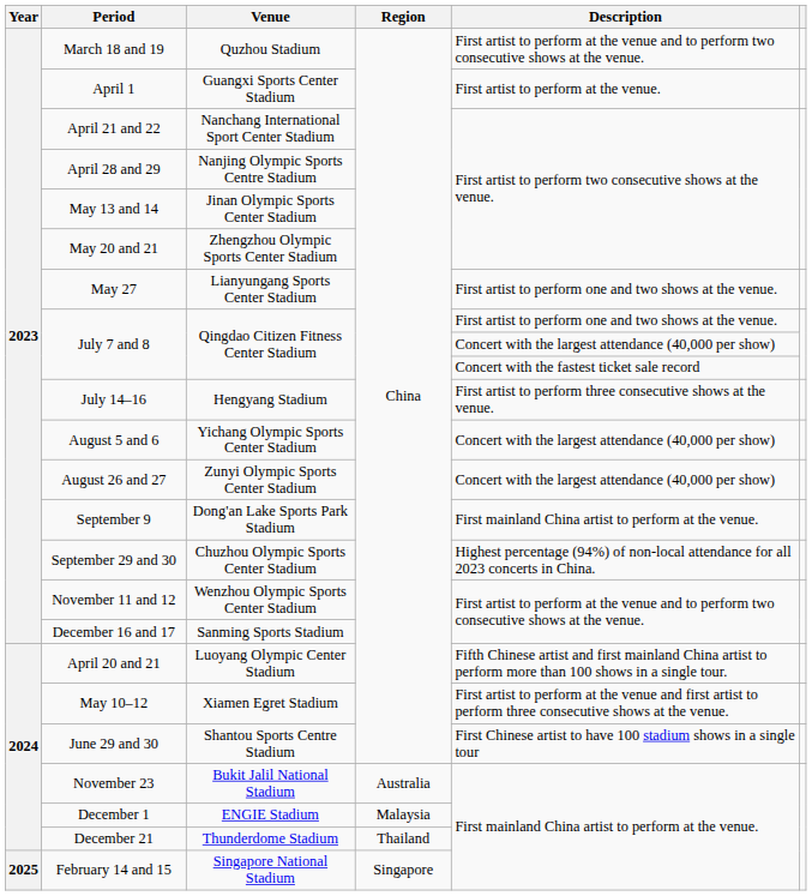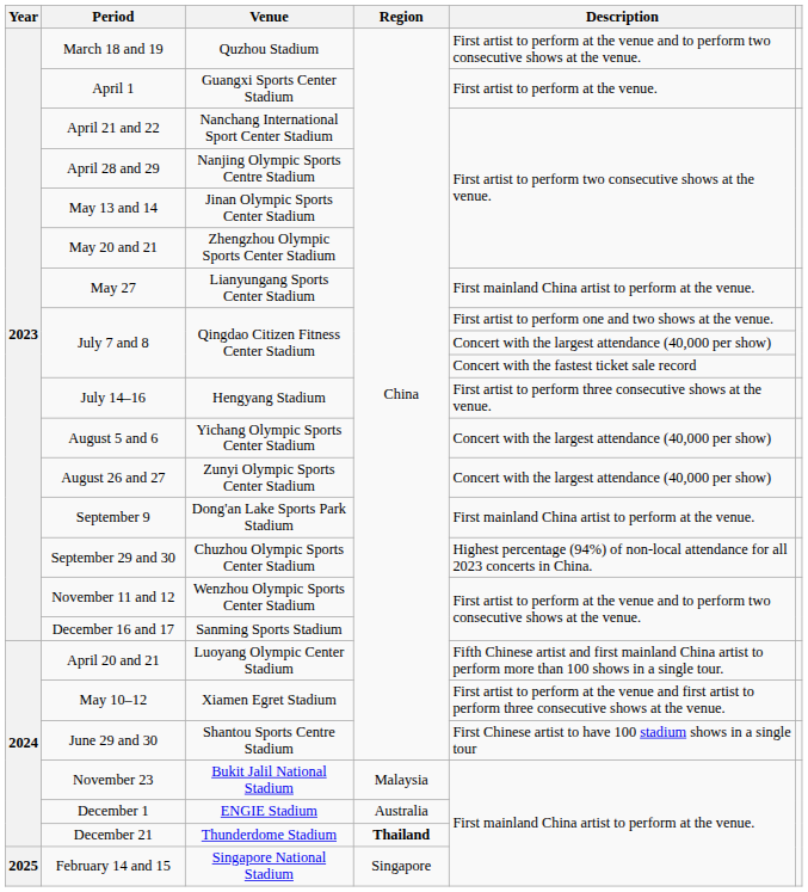May 27 | Description: First artist to perform one and two shows at the venue. -> First mainland China artist to perform at the venue.
November 23 | Region: Australia -> Malaysia
December 1 | Region: Malaysia -> Australia
December 21 | Region: normal -> bold
